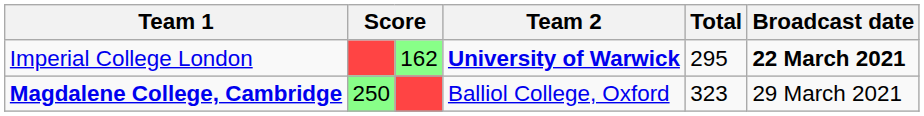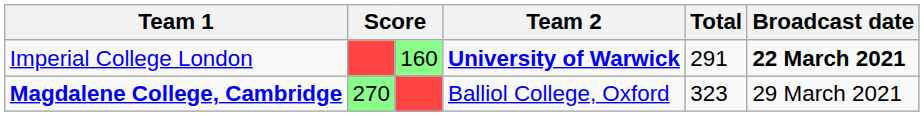Imperial College London | column 3: 162 -> 160
Imperial College London | Total: 295 -> 291
Magdalene College, Cambridge | column 2: 250 -> 270
